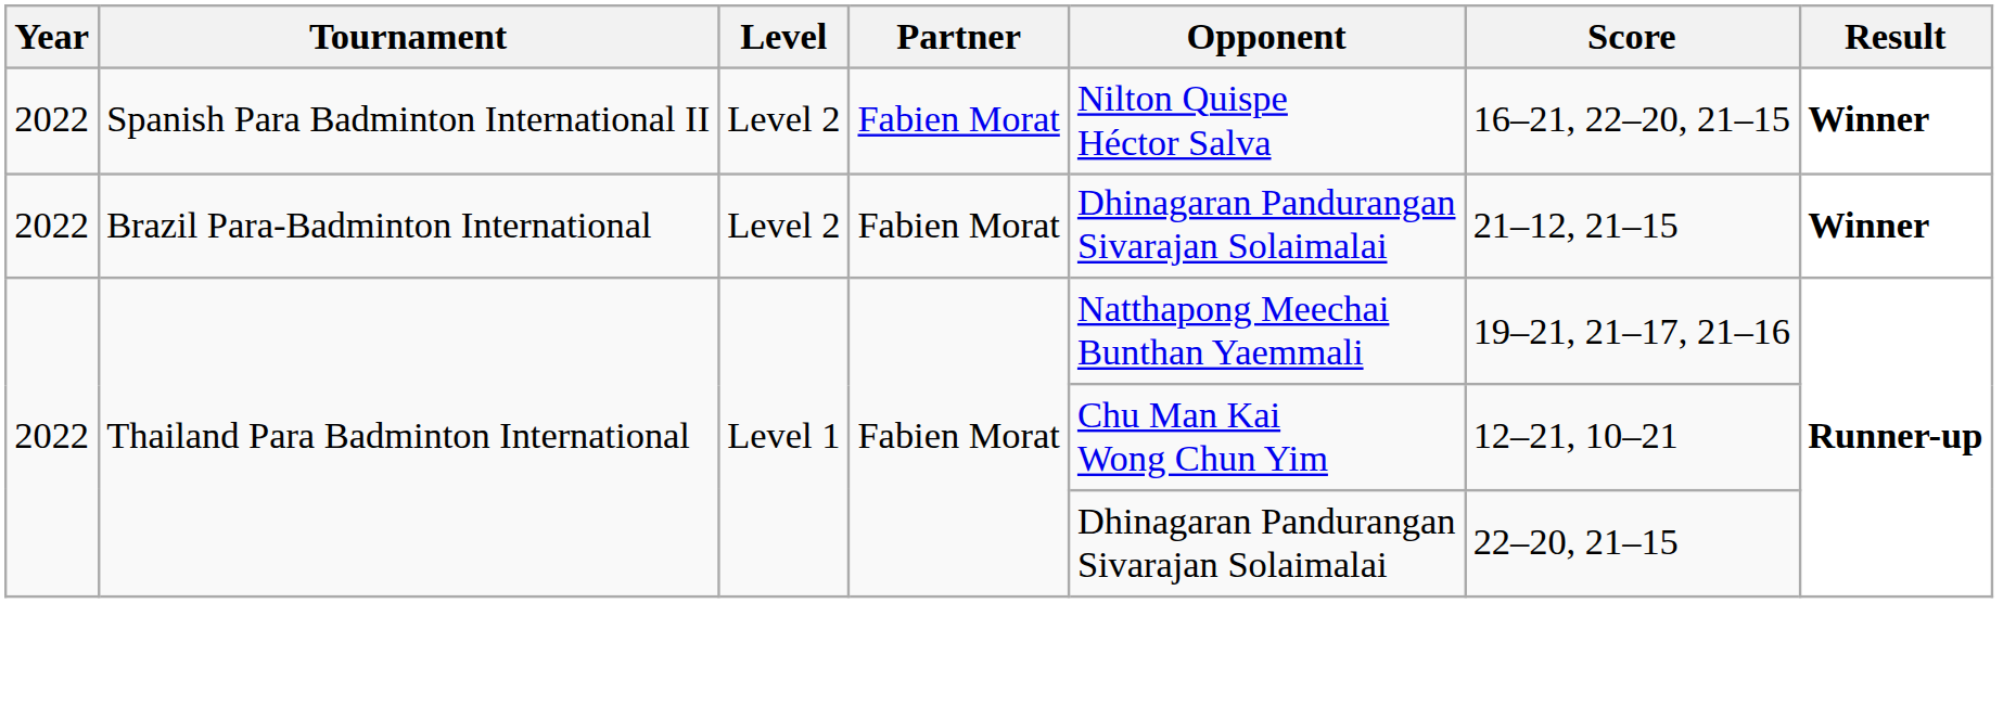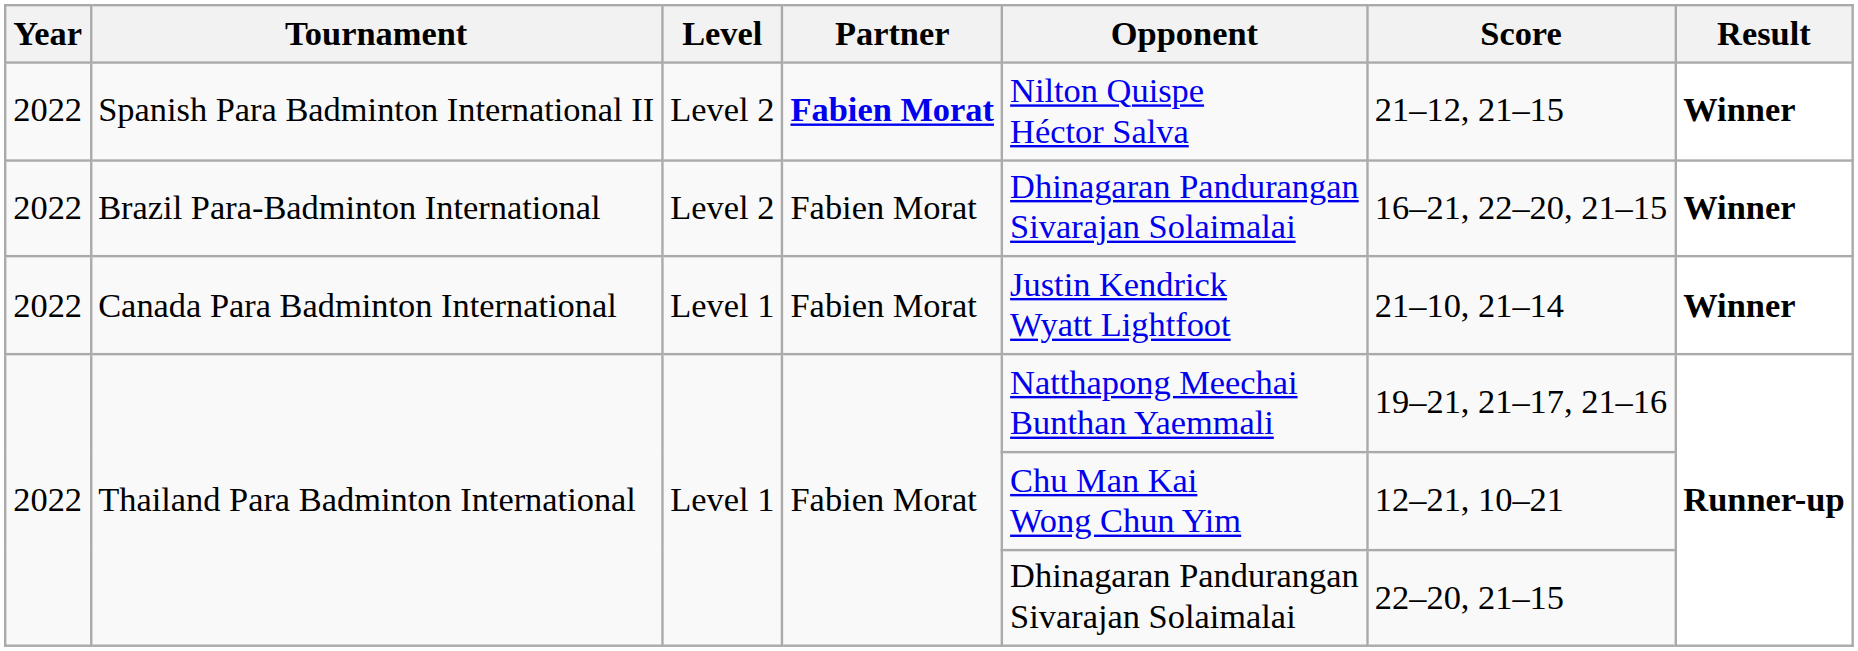Spanish Para Badminton International II | Partner: normal -> bold
Spanish Para Badminton International II | Score: 16–21, 22–20, 21–15 -> 21–12, 21–15
Brazil Para-Badminton International | Score: 21–12, 21–15 -> 16–21, 22–20, 21–15
+ row: 2022 | Canada Para Badminton International | Level 1 | Fabien Morat | Justin Kendrick Wyatt Lightfoot | 21–10, 21–14 | Winner
